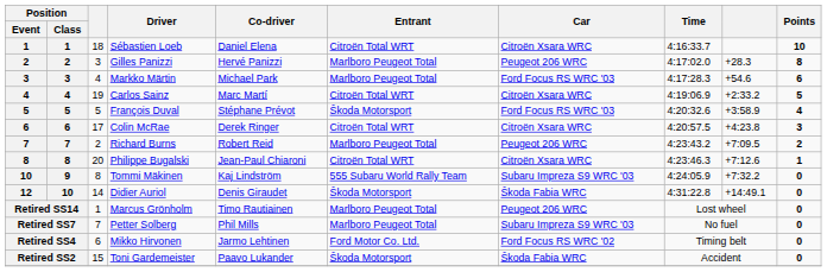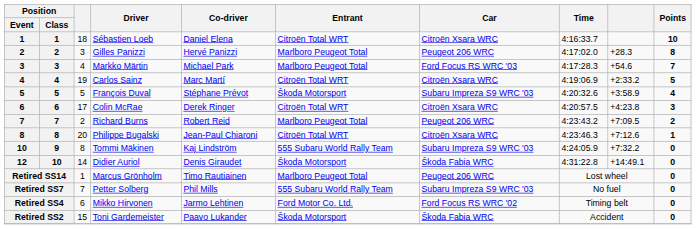Markko Märtin | Points: 6 -> 7
François Duval | Car: Ford Focus RS WRC '03 -> Subaru Impreza S9 WRC '03
Petter Solberg | Entrant: Marlboro Peugeot Total -> 555 Subaru World Rally Team
